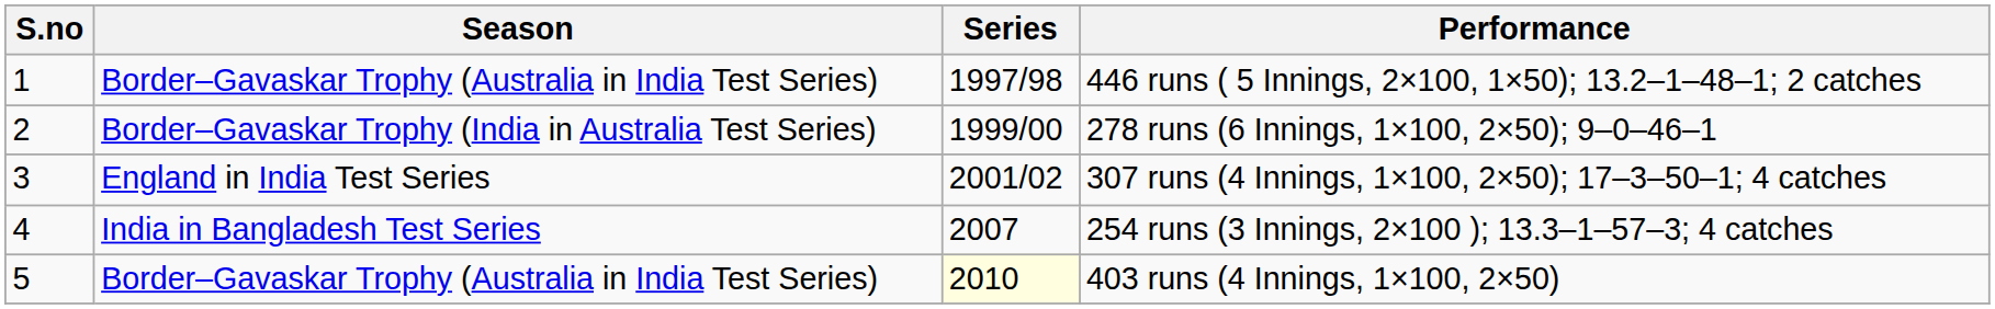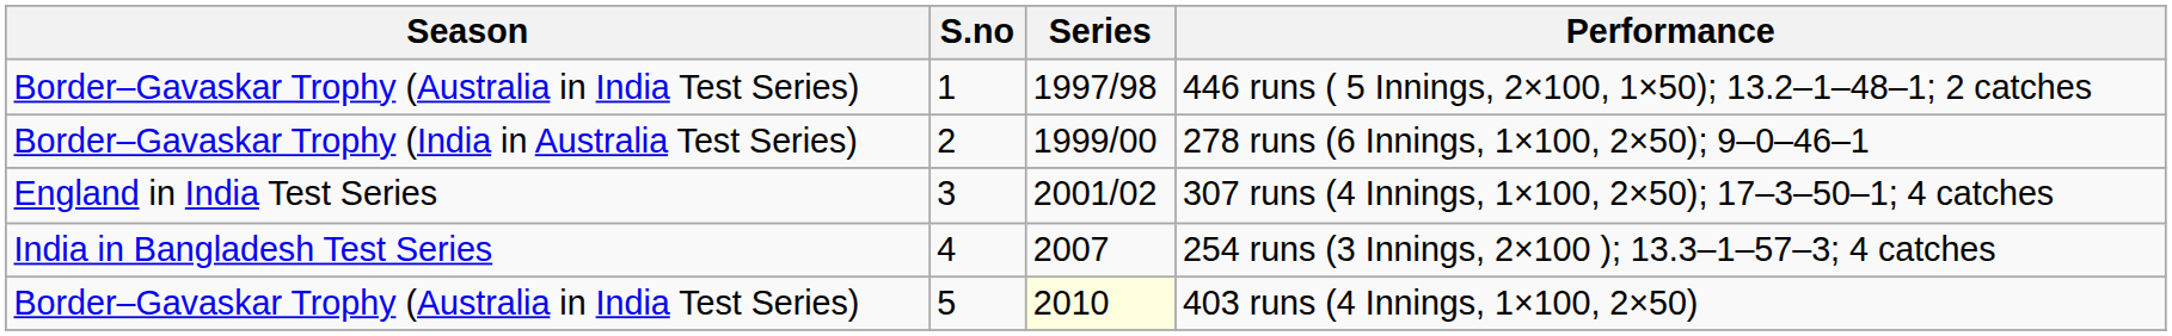columns swapped: S.no <-> Season
